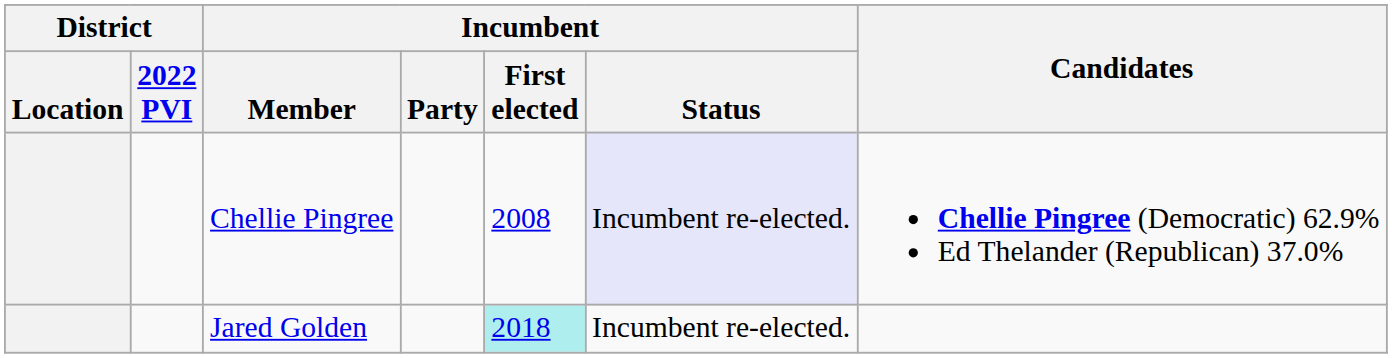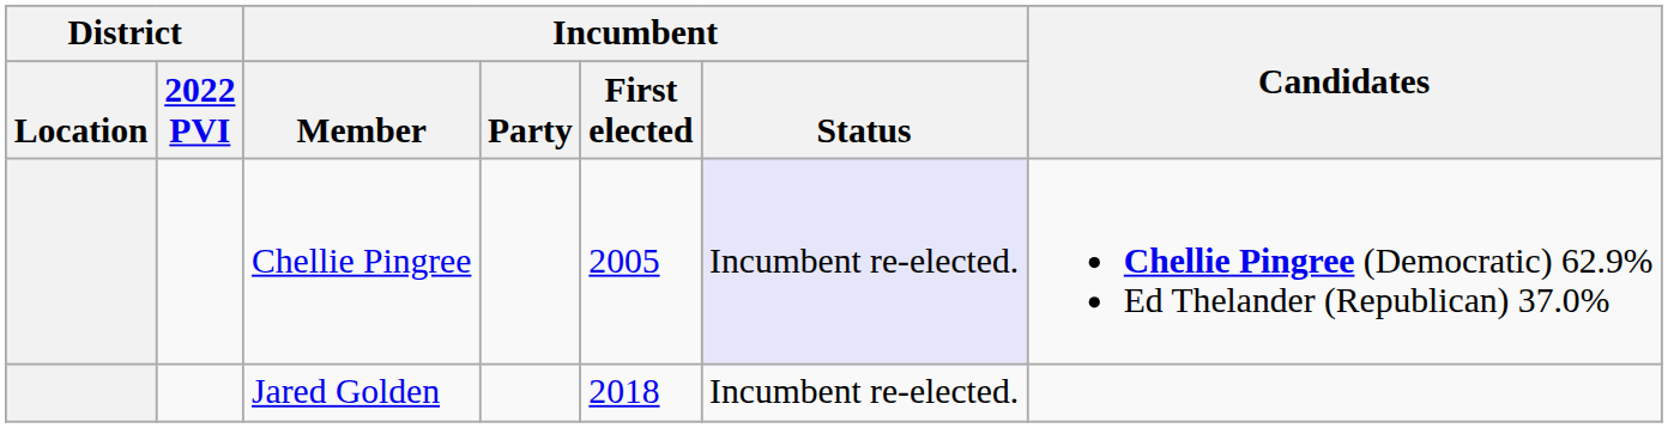Chellie Pingree | Incumbent / First elected: 2008 -> 2005
Jared Golden | Incumbent / First elected: paleturquoise background -> no background
